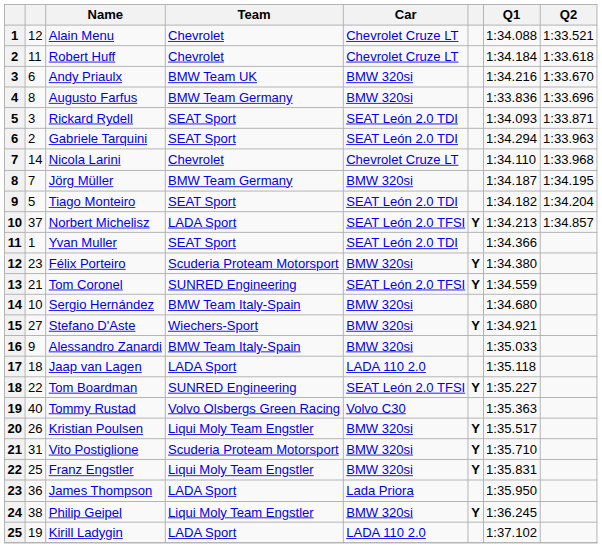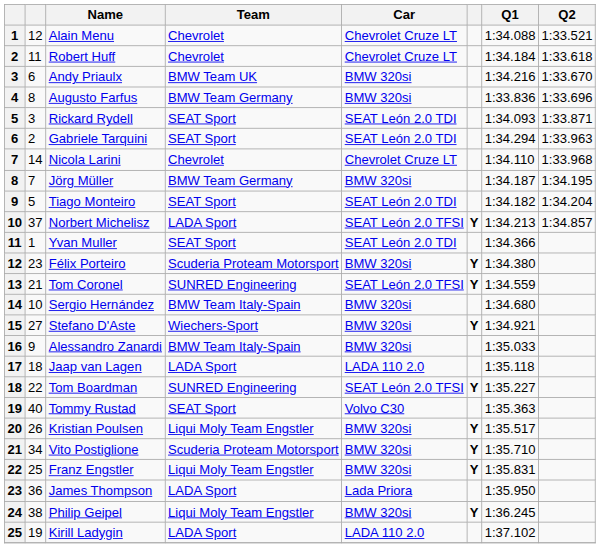Tommy Rustad | Team: Volvo Olsbergs Green Racing -> SEAT Sport
Vito Postiglione | column 2: 31 -> 34
